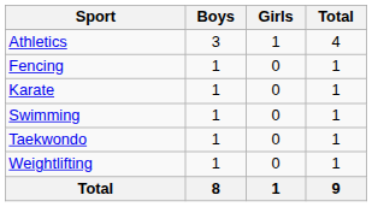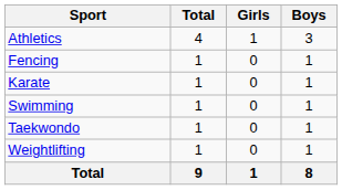columns swapped: Boys <-> Total
